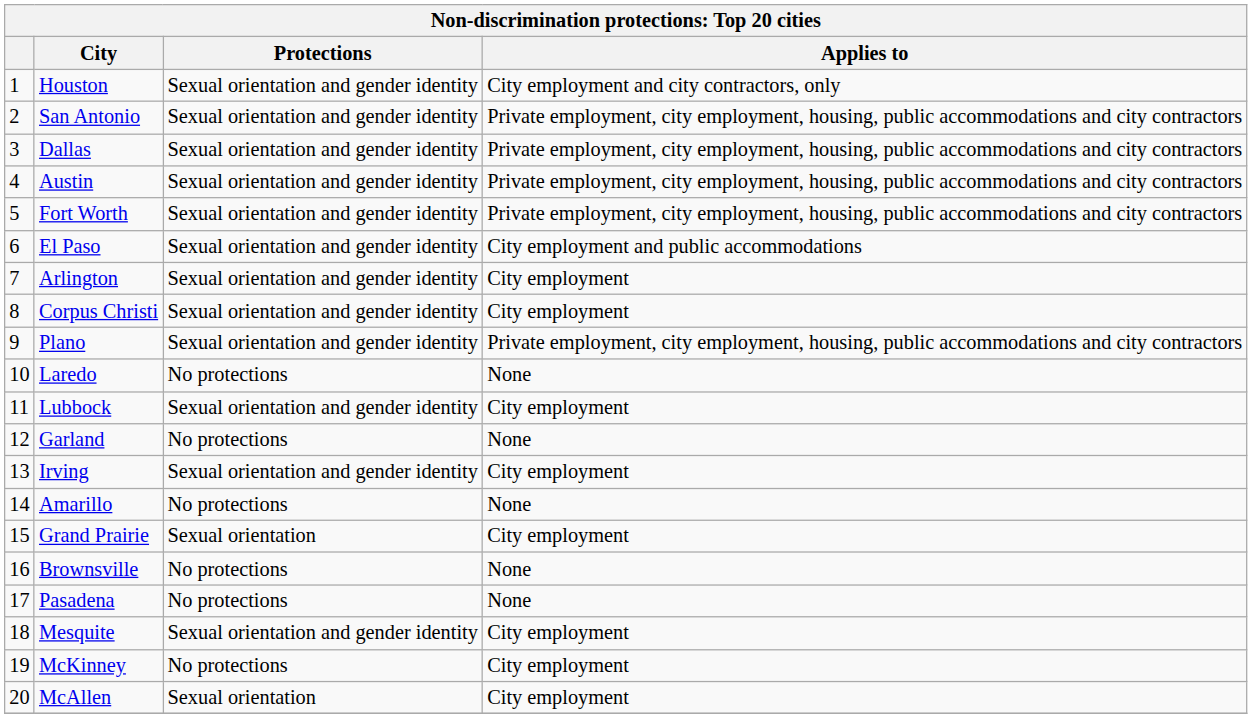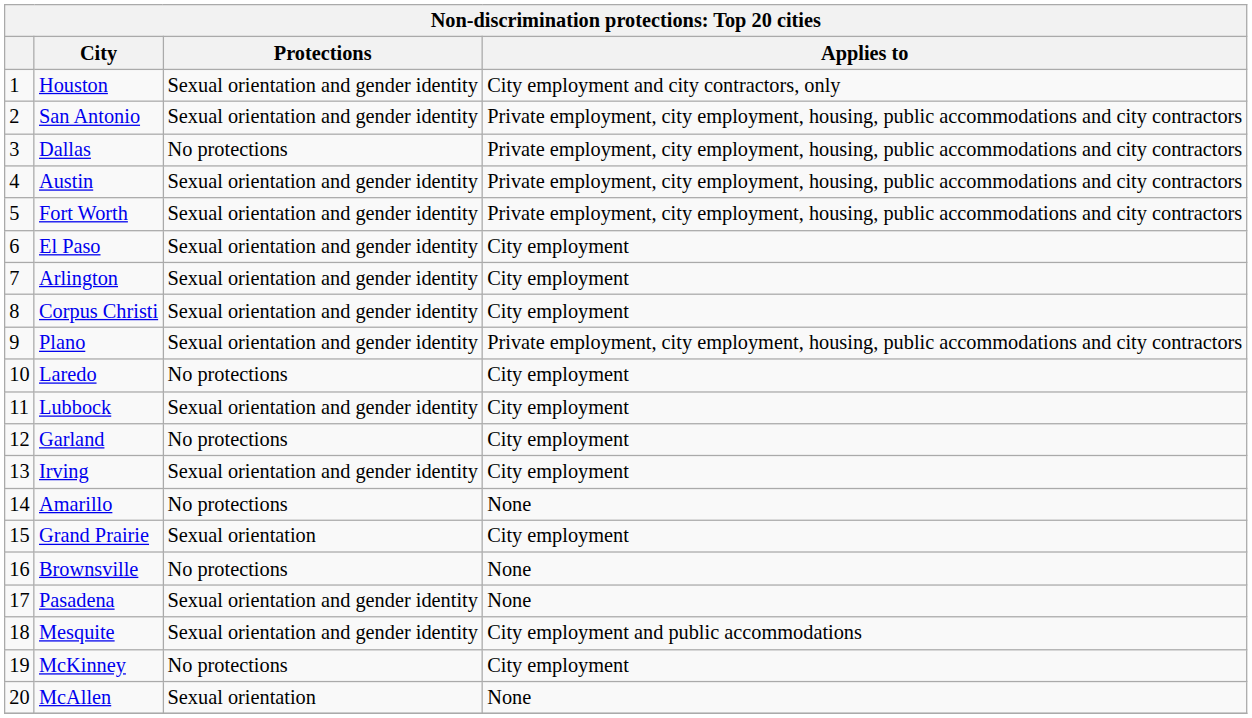Dallas | Protections: Sexual orientation and gender identity -> No protections
El Paso | Applies to: City employment and public accommodations -> City employment
Laredo | Applies to: None -> City employment
Garland | Applies to: None -> City employment
Pasadena | Protections: No protections -> Sexual orientation and gender identity
Mesquite | Applies to: City employment -> City employment and public accommodations
McAllen | Applies to: City employment -> None
